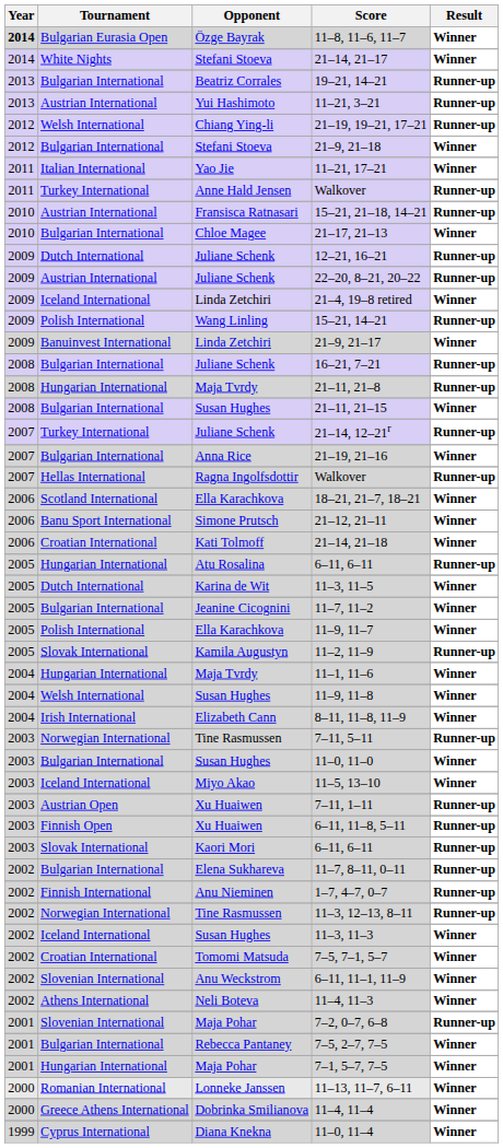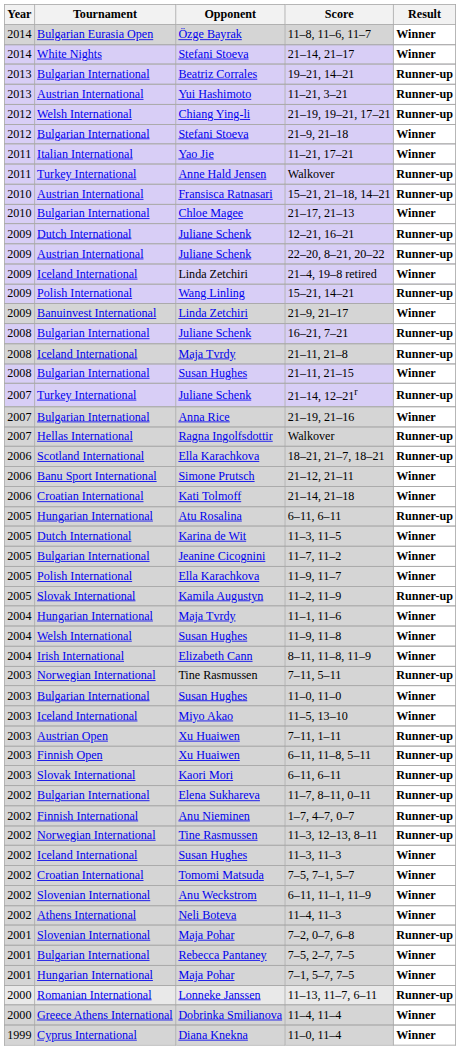11–8, 11–6, 11–7 | Year: bold -> normal
21–11, 21–8 | Tournament: Hungarian International -> Iceland International
18–21, 21–7, 18–21 | Result: Winner -> Runner-up
11–13, 11–7, 6–11 | Result: Winner -> Runner-up
